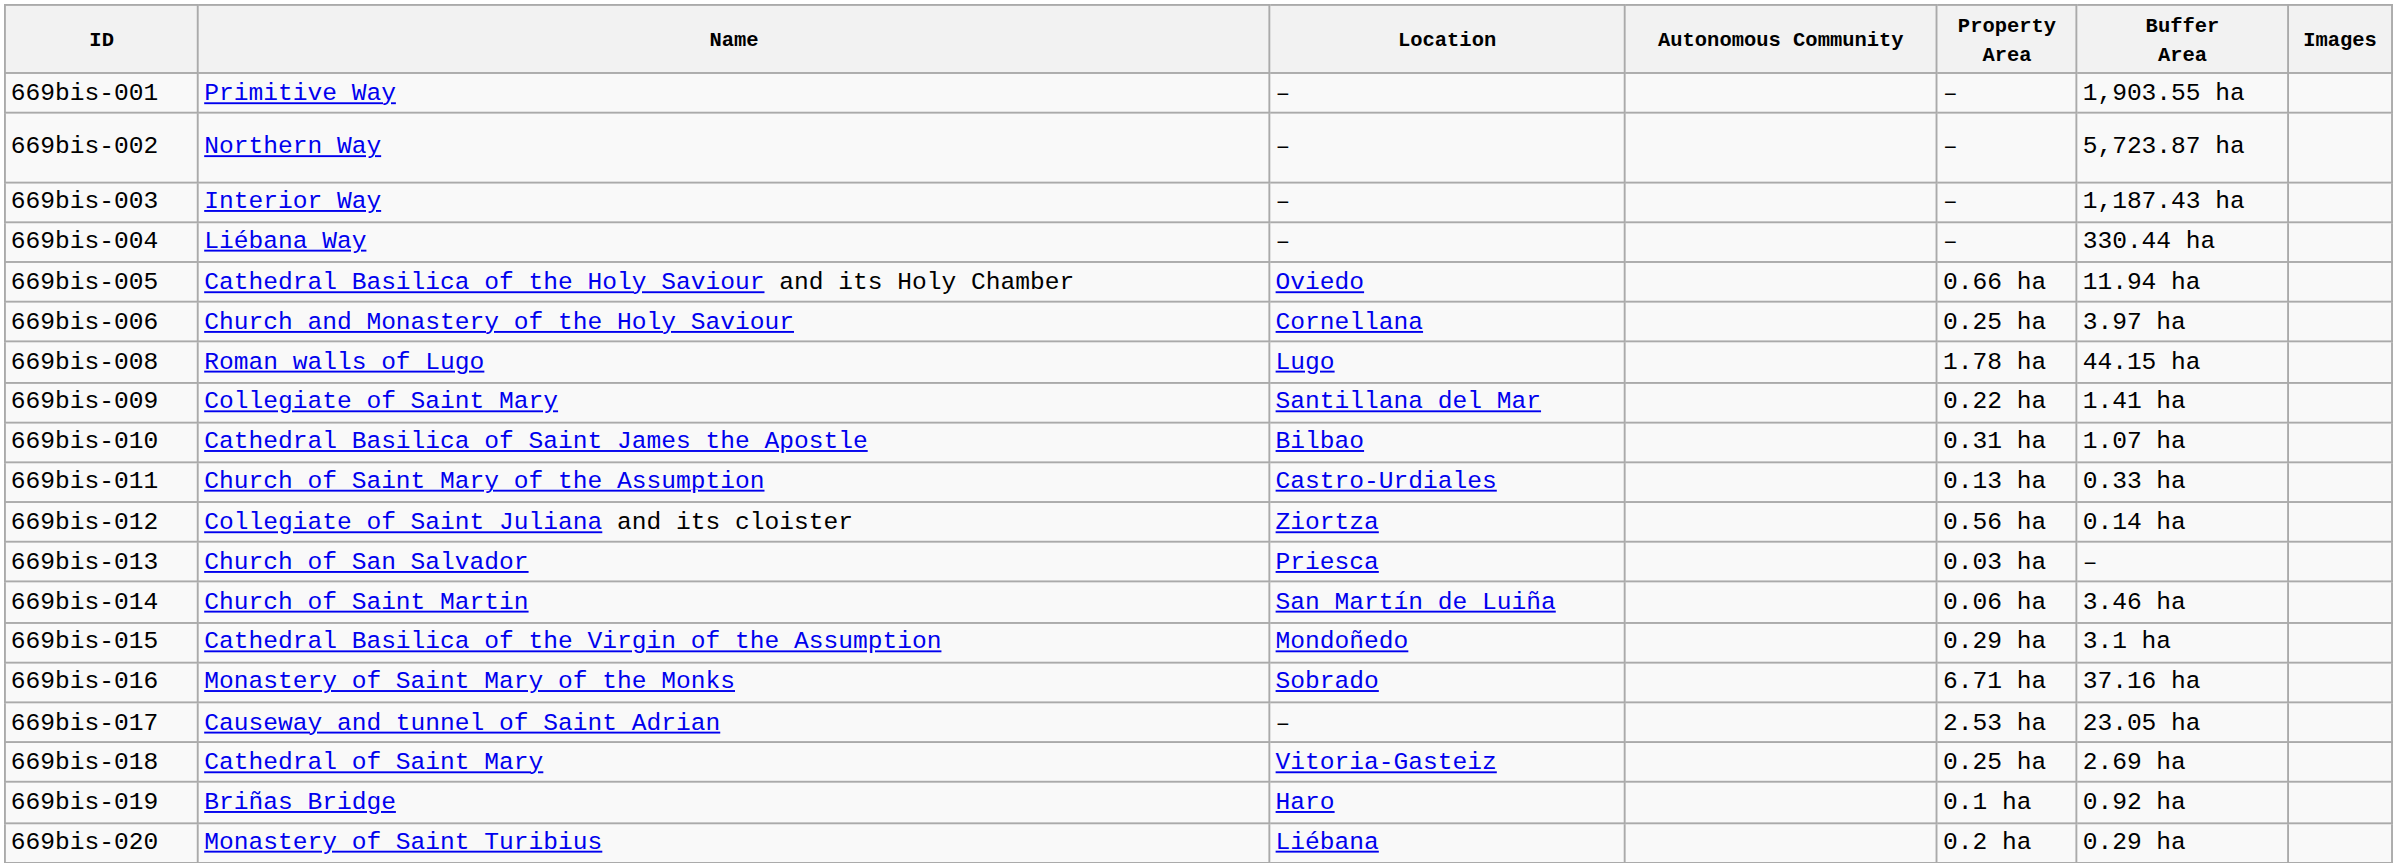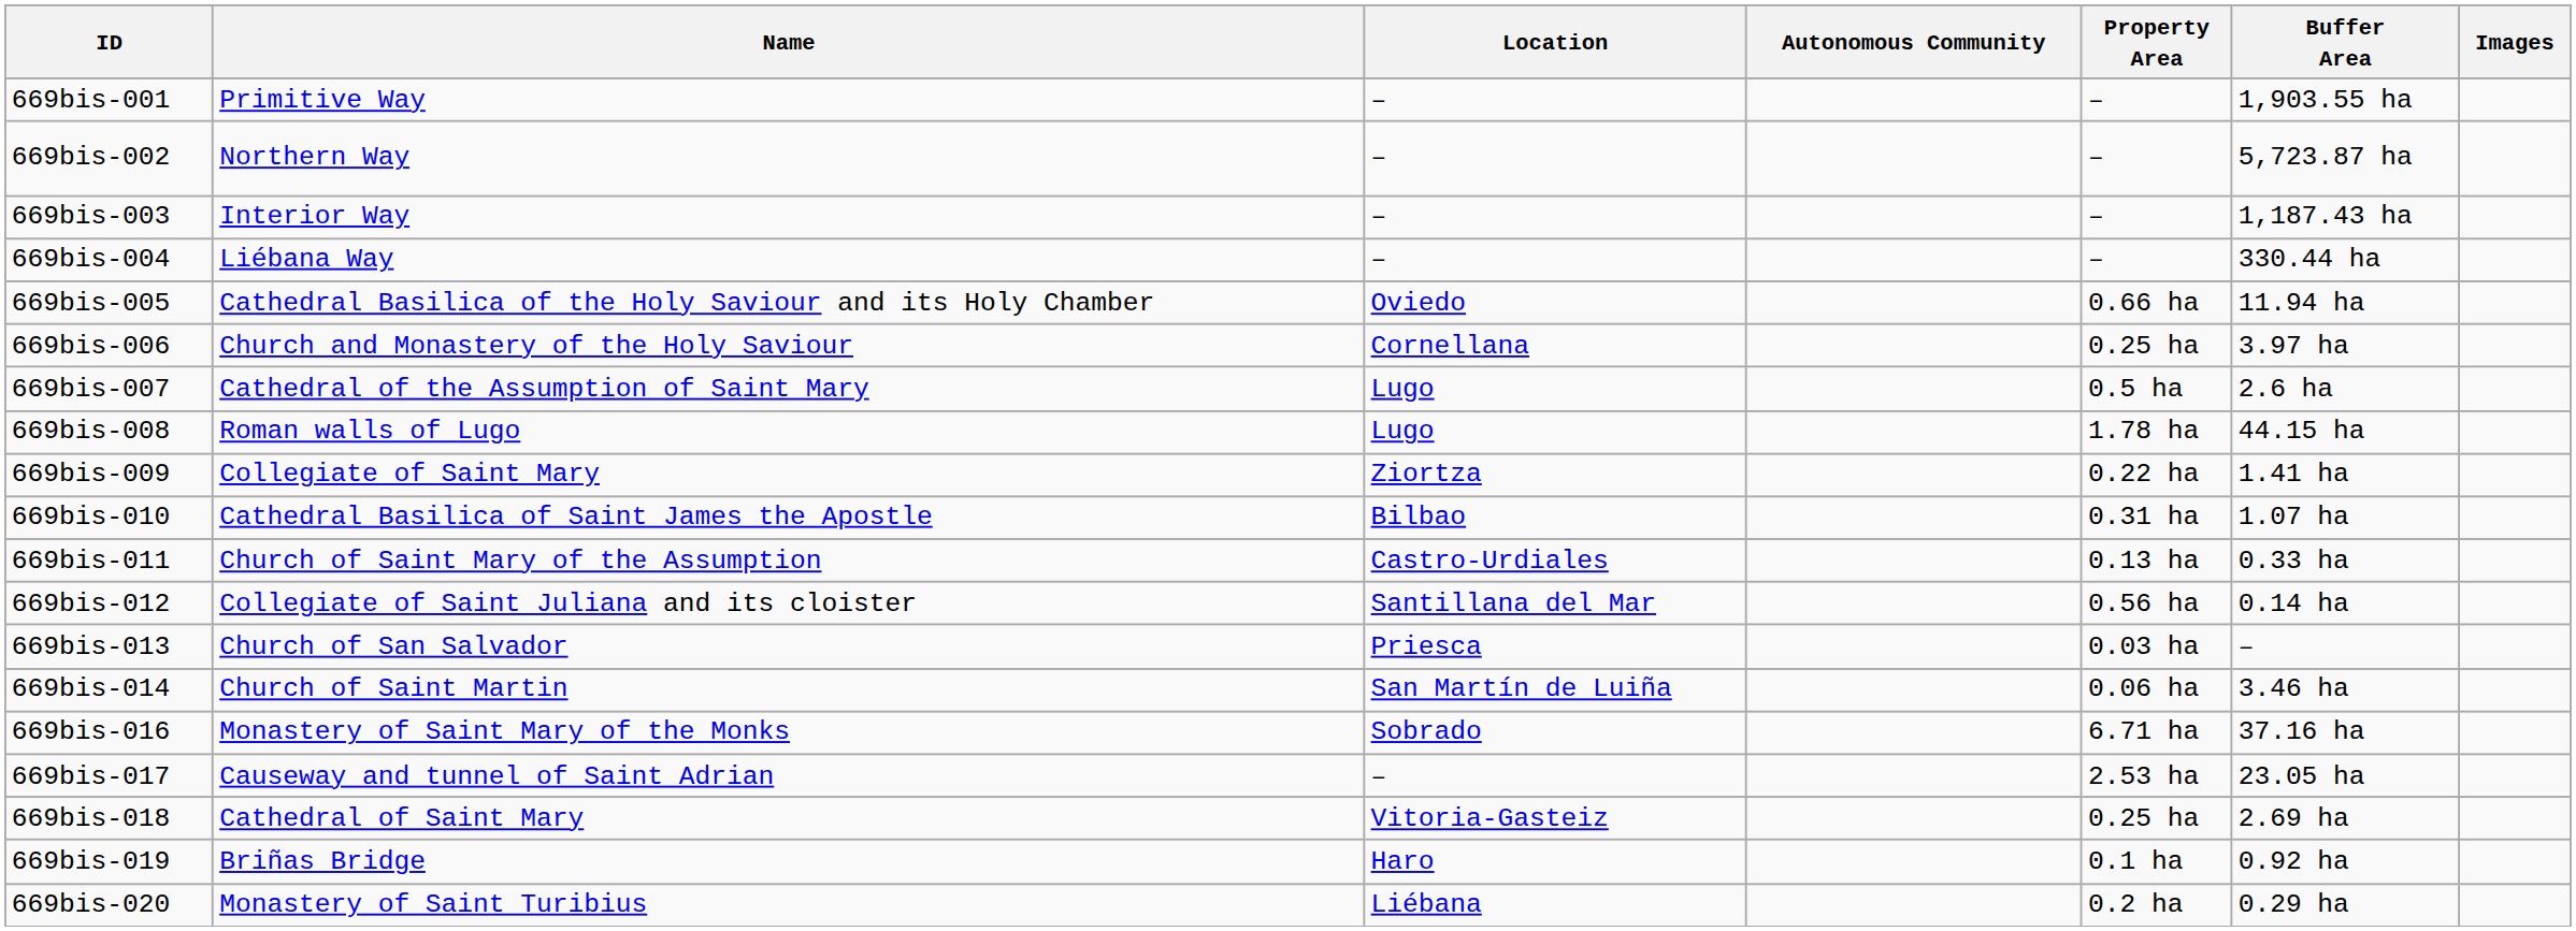+ row: 669bis-007 | Cathedral of the Assumption of Saint Mary | Lugo | 0.5 ha | 2.6 ha
669bis-009 | Location: Santillana del Mar -> Ziortza
669bis-012 | Location: Ziortza -> Santillana del Mar
- row: 669bis-015 | Cathedral Basilica of the Virgin of the Assumption | Mondoñedo | 0.29 ha | 3.1 ha
